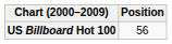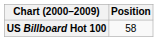US Billboard Hot 100 | Position: 56 -> 58
